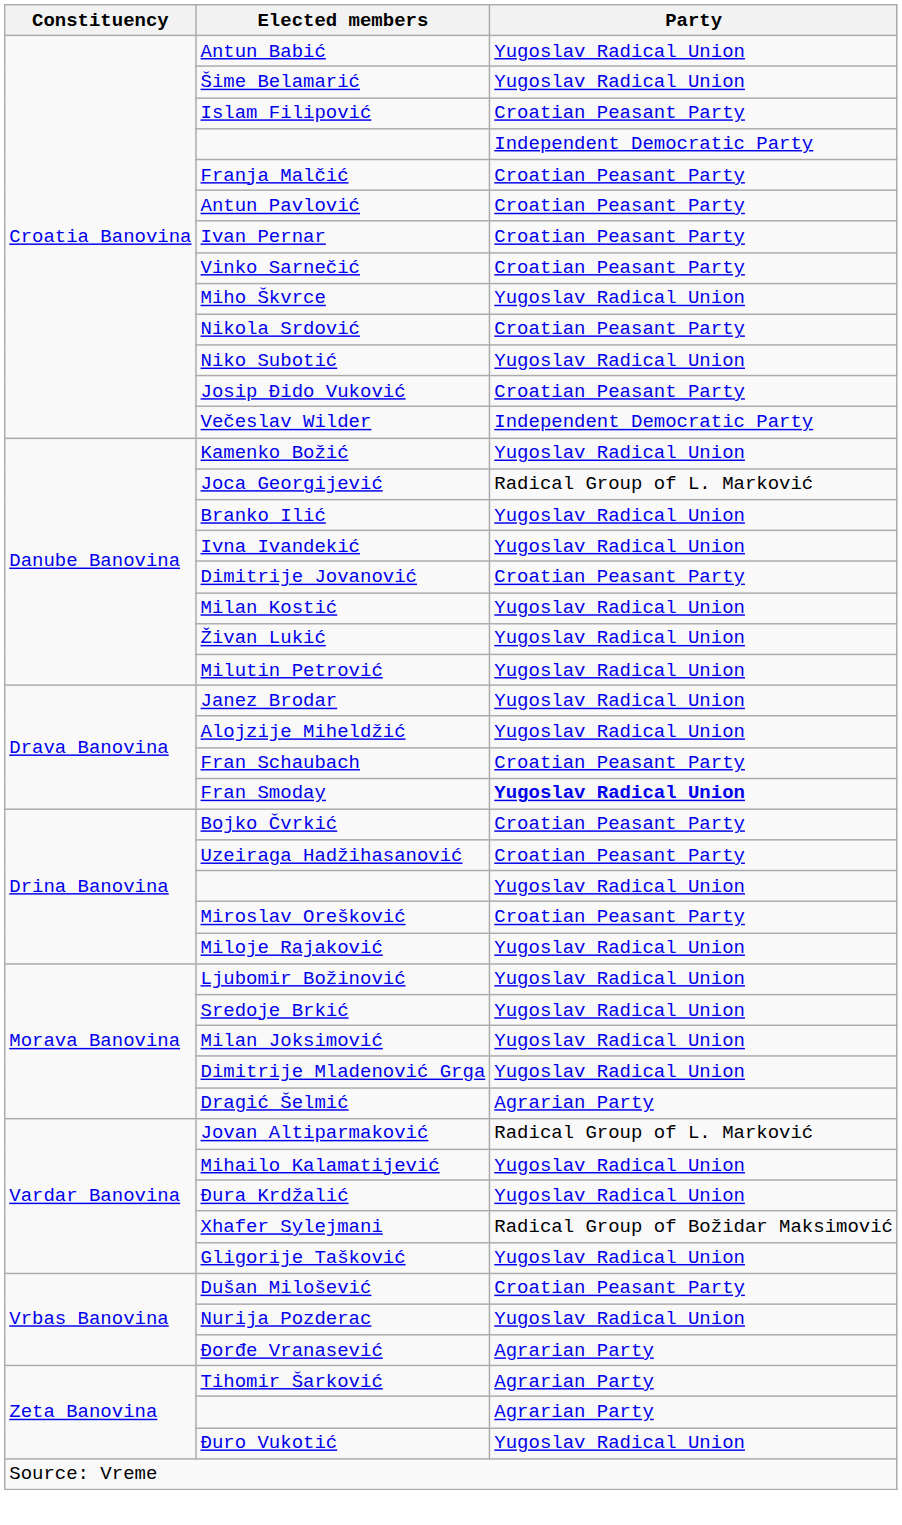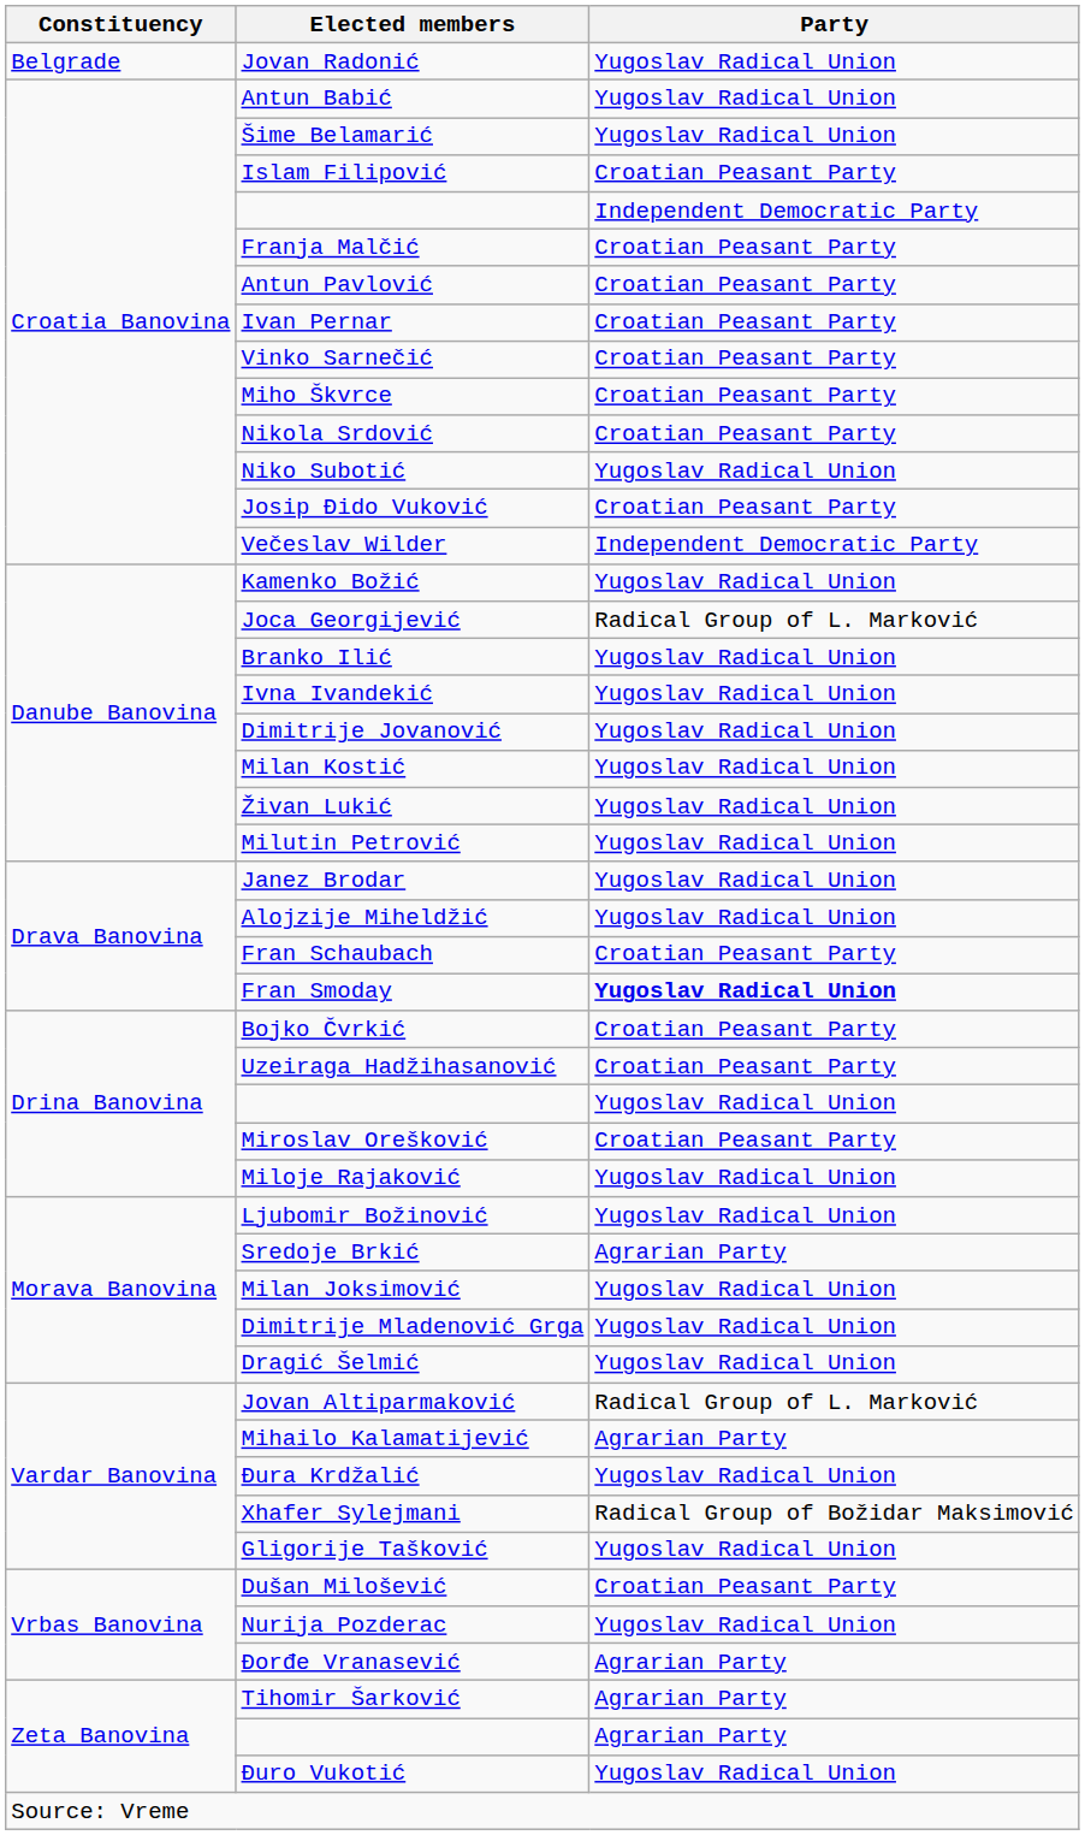+ row: Belgrade | Jovan Radonić | Yugoslav Radical Union
Miho Škvrce | Party: Yugoslav Radical Union -> Croatian Peasant Party
Dimitrije Jovanović | Party: Croatian Peasant Party -> Yugoslav Radical Union
Sredoje Brkić | Party: Yugoslav Radical Union -> Agrarian Party
Dragić Šelmić | Party: Agrarian Party -> Yugoslav Radical Union
Mihailo Kalamatijević | Party: Yugoslav Radical Union -> Agrarian Party
